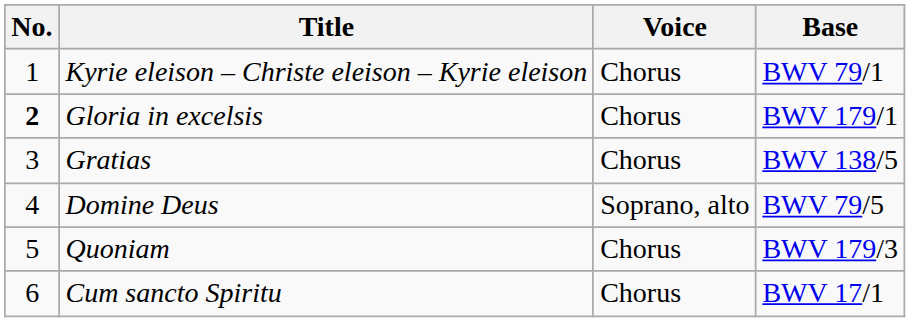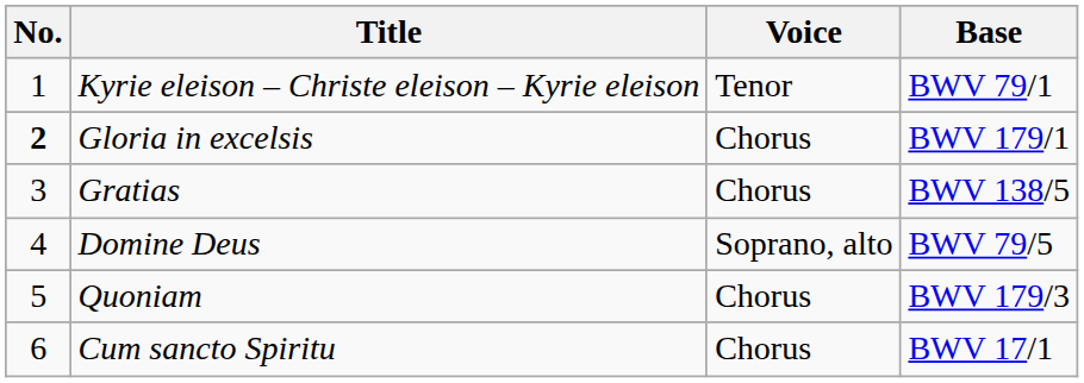Kyrie eleison – Christe eleison – Kyrie eleison | Voice: Chorus -> Tenor
